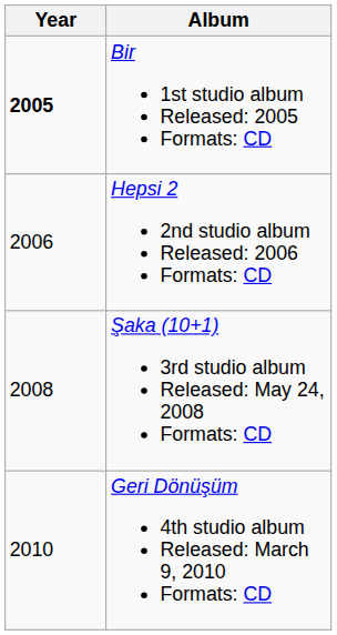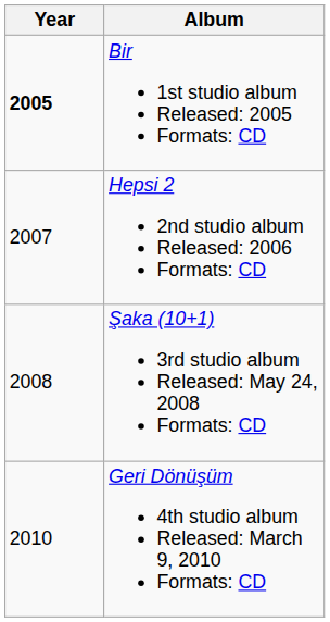Hepsi 2 2nd studio album Released: 2006 Formats: CD | Year: 2006 -> 2007
